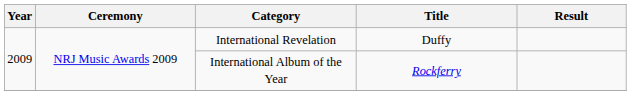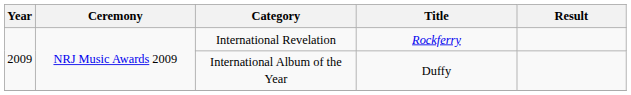International Revelation | Title: Duffy -> Rockferry
International Album of the Year | Title: Rockferry -> Duffy
